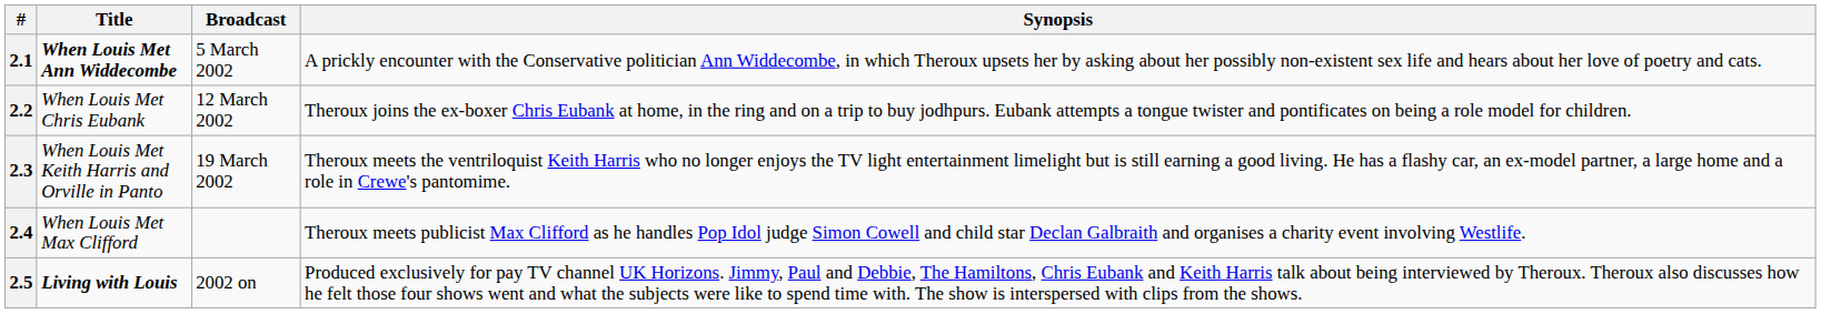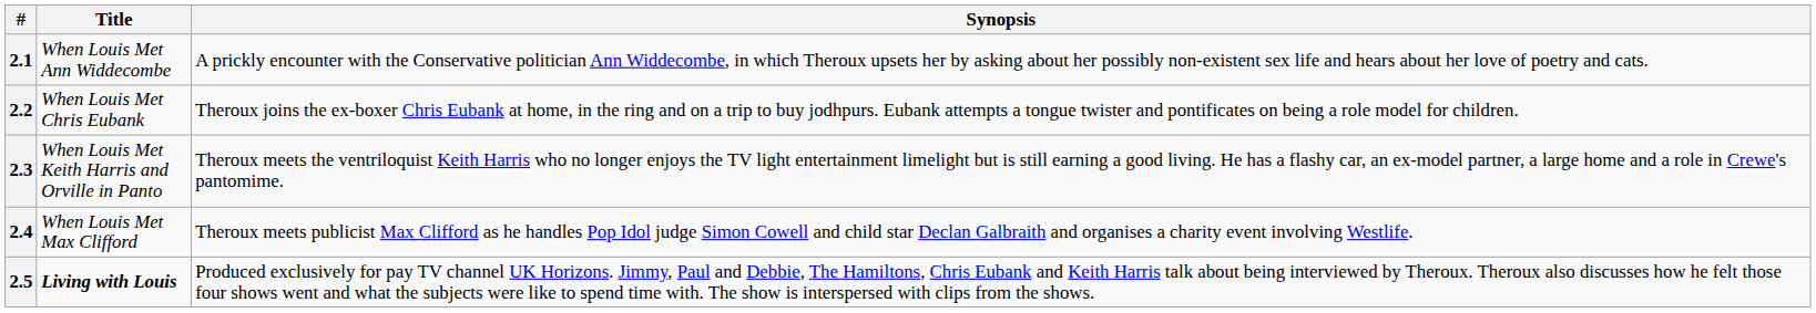- column: Broadcast | 5 March 2002 | 12 March 2002 | 19 March 2002 | 2002 on
2.1 | Title: bold -> normal
